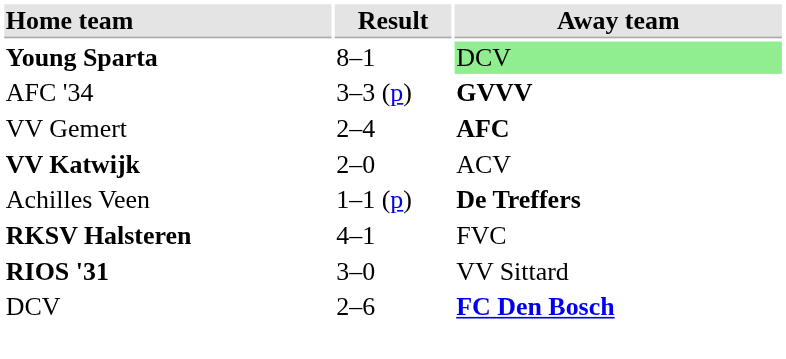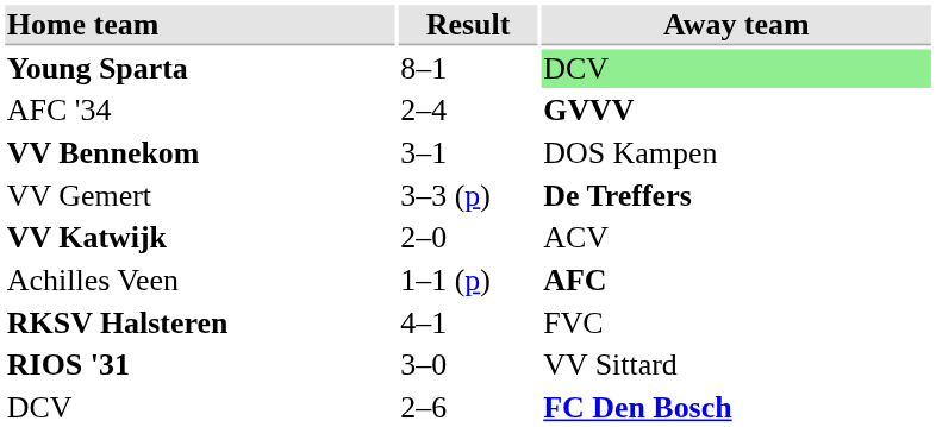AFC '34 | Result: 3–3 (p) -> 2–4
+ row: VV Bennekom | 3–1 | DOS Kampen
VV Gemert | Result: 2–4 -> 3–3 (p)
VV Gemert | Away team: AFC -> De Treffers
Achilles Veen | Away team: De Treffers -> AFC
